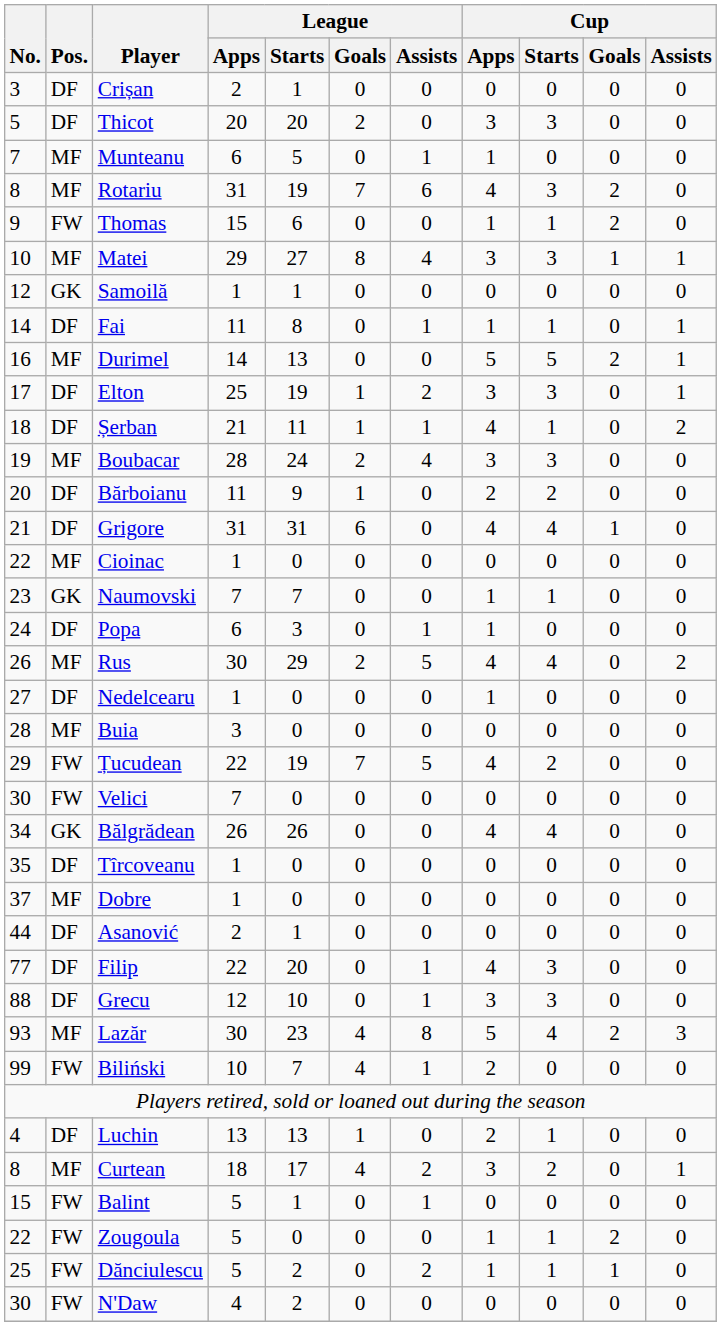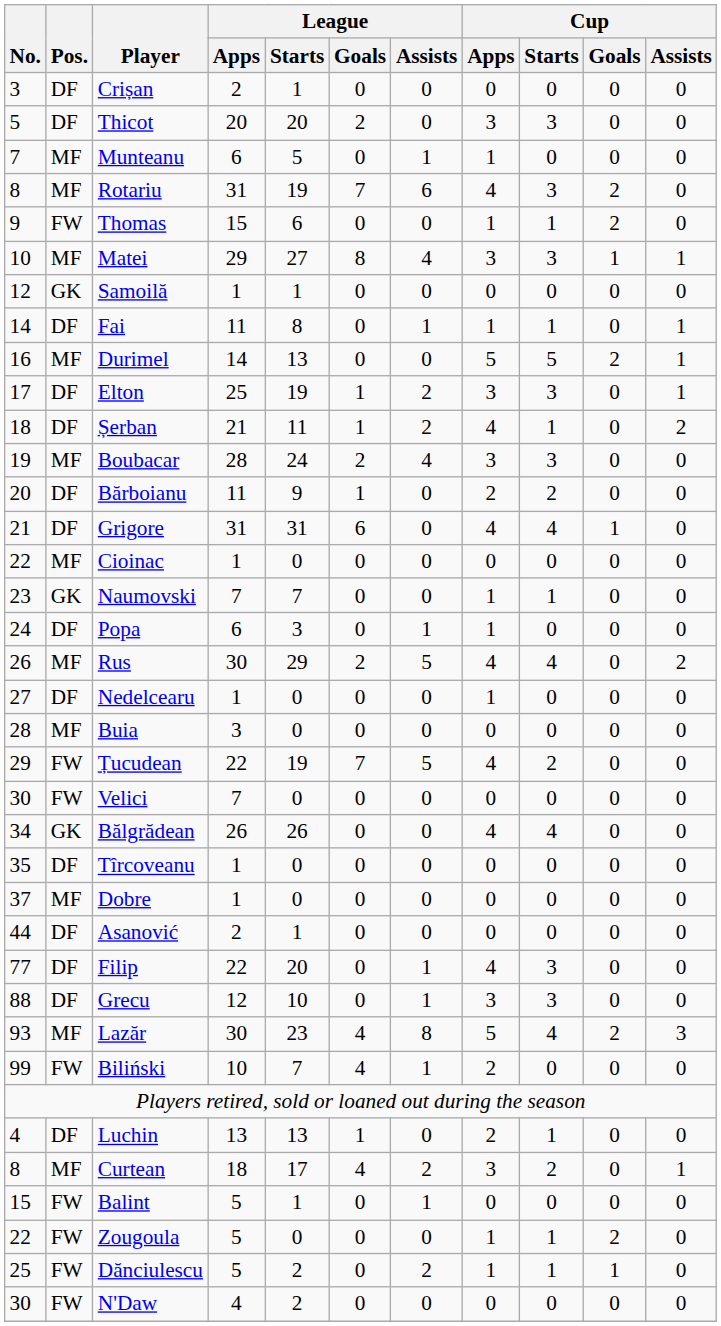Șerban | League / Assists: 1 -> 2
